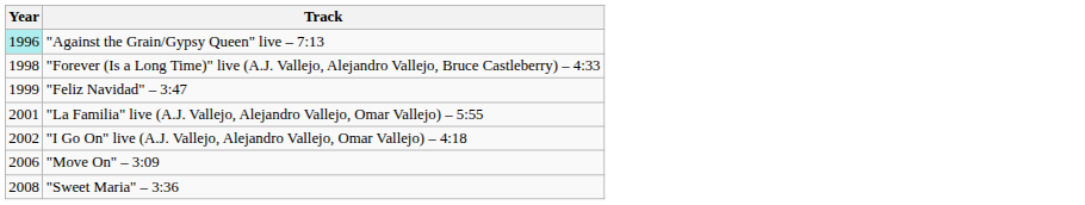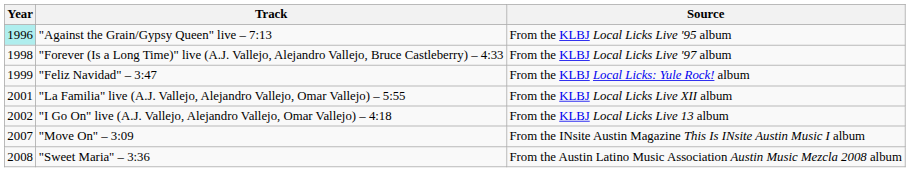+ column: Source | From the KLBJ Local Licks Live '95 album | From the KLBJ Local Licks Live '97 album | From the KLBJ Local Licks: Yule Rock! album | From the KLBJ Local Licks Live XII album | From the KLBJ Local Licks Live 13 album | From the INsite Austin Magazine This Is INsite Austin Music I album | From the Austin Latino Music Association Austin Music Mezcla 2008 album
"Move On" – 3:09 | Year: 2006 -> 2007
